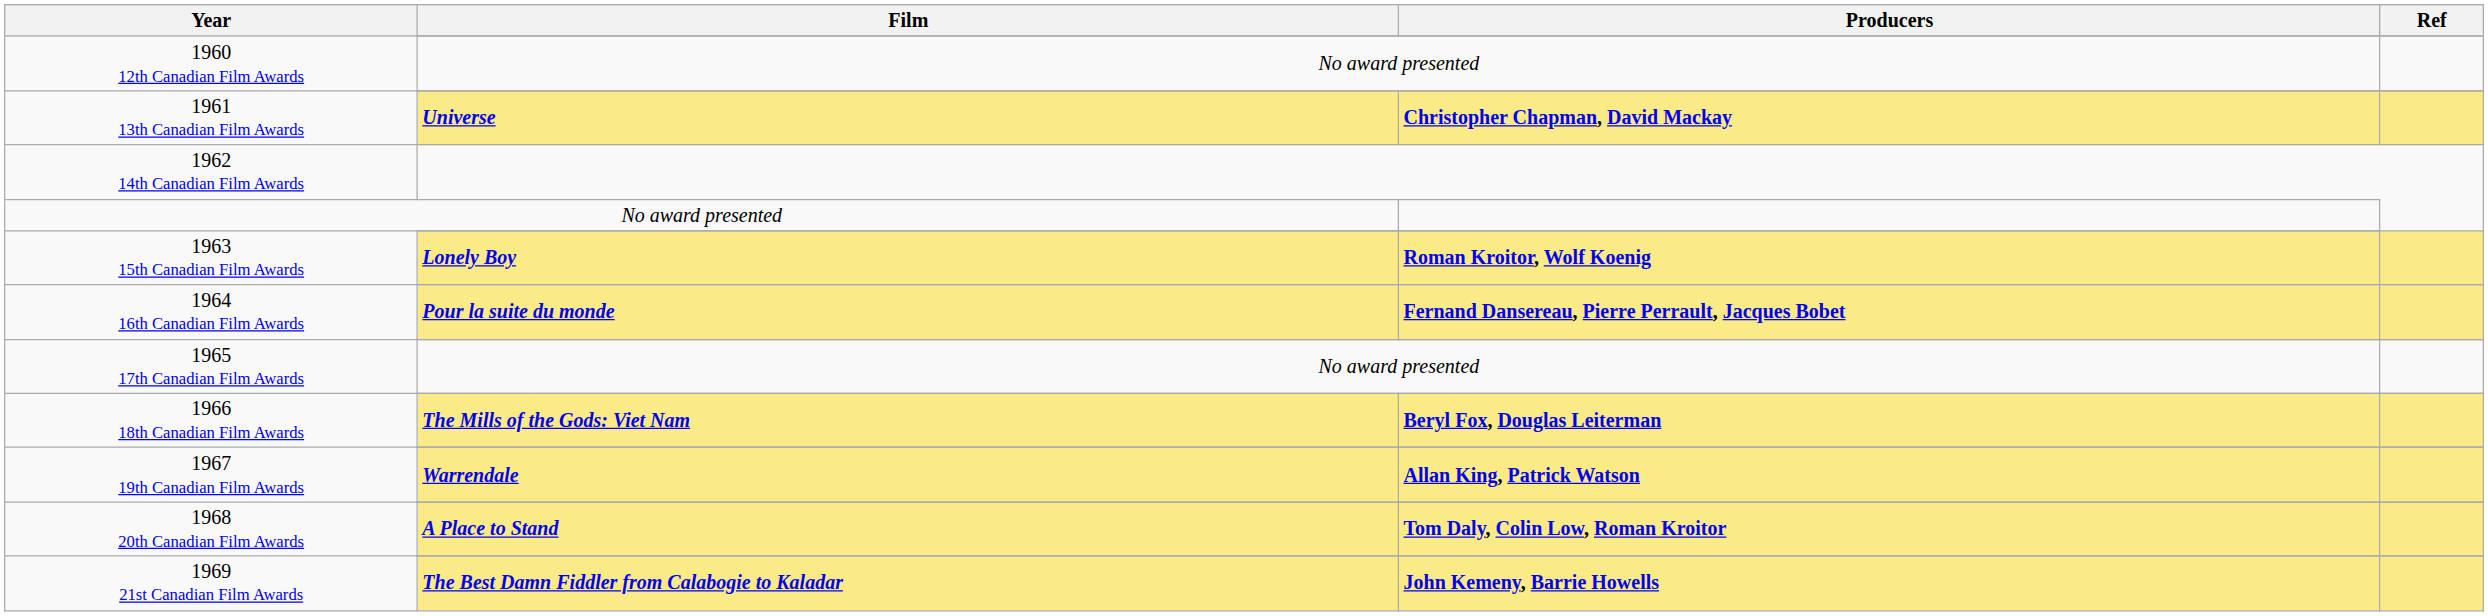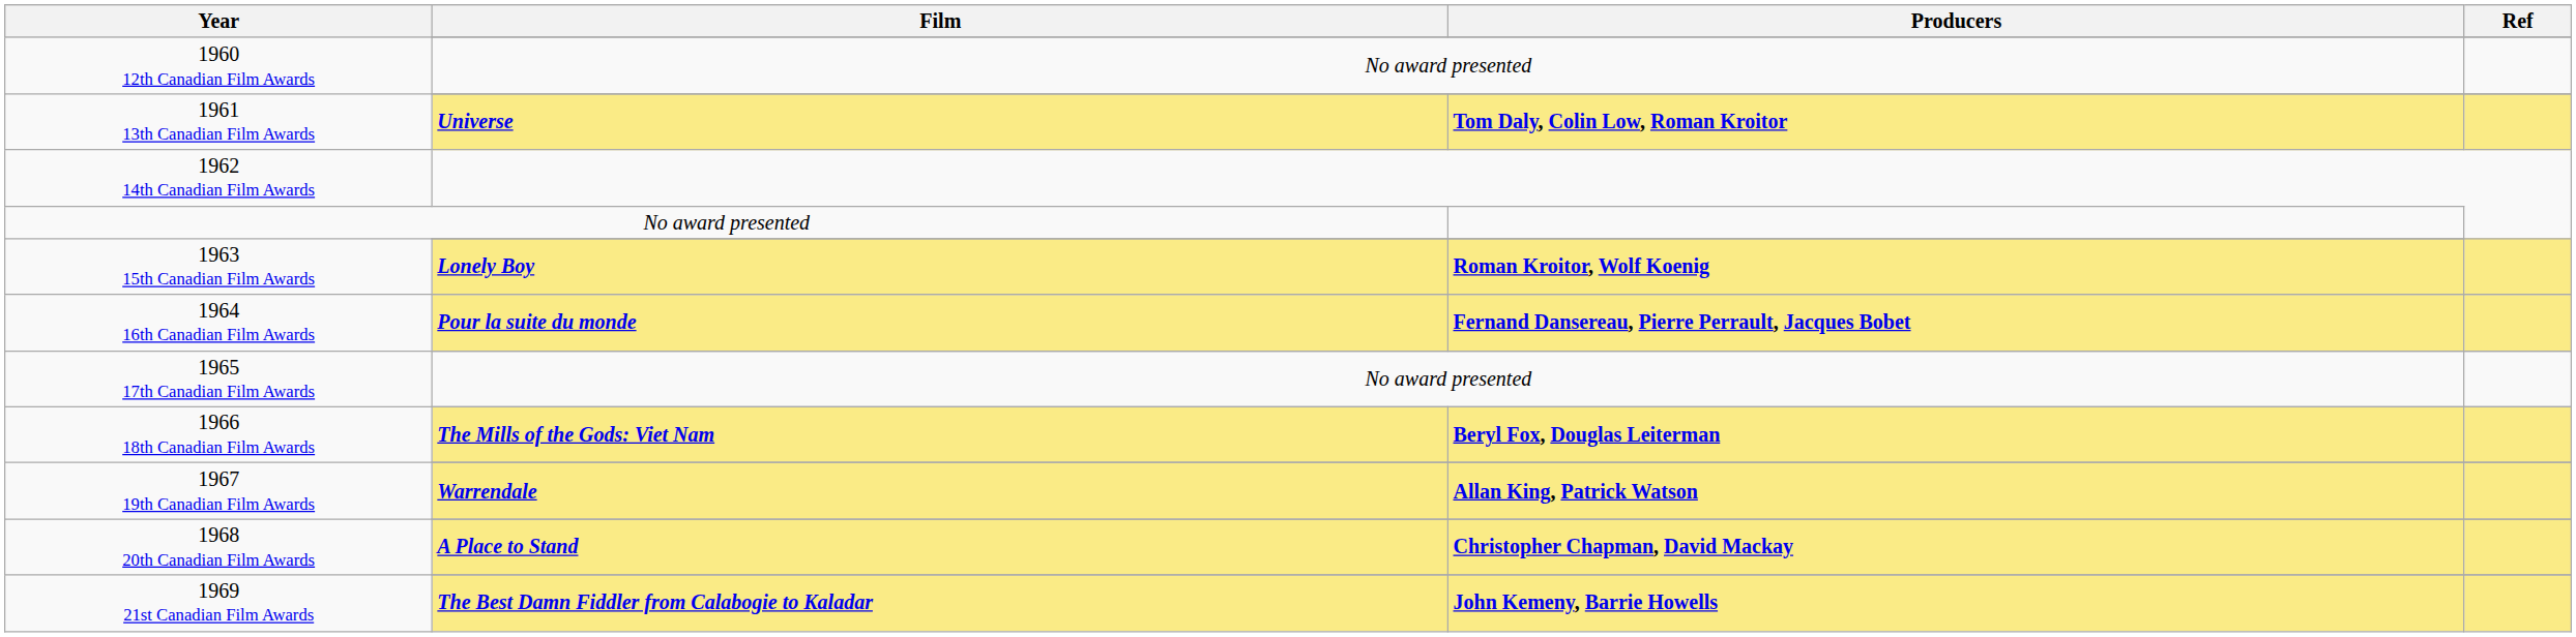1961 13th Canadian Film Awards / Universe | Producers: Christopher Chapman, David Mackay -> Tom Daly, Colin Low, Roman Kroitor
1968 20th Canadian Film Awards / A Place to Stand | Producers: Tom Daly, Colin Low, Roman Kroitor -> Christopher Chapman, David Mackay
